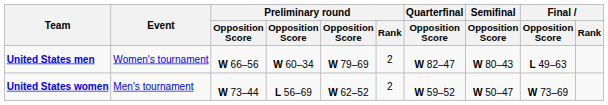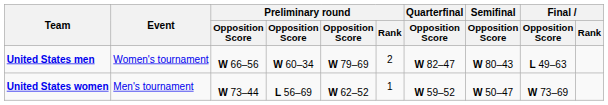United States women | Preliminary round / Rank: 2 -> 1
